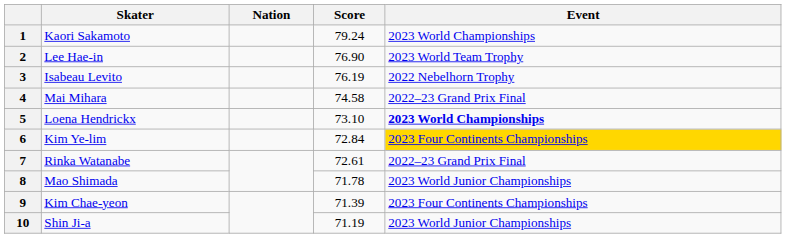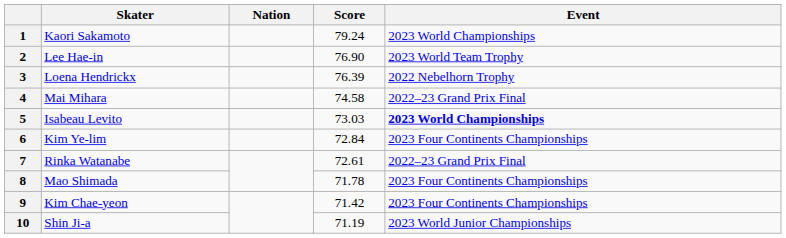3 | Skater: Isabeau Levito -> Loena Hendrickx
3 | Score: 76.19 -> 76.39
5 | Skater: Loena Hendrickx -> Isabeau Levito
5 | Score: 73.10 -> 73.03
6 | Event: gold background -> no background
8 | Event: 2023 World Junior Championships -> 2023 Four Continents Championships
9 | Score: 71.39 -> 71.42
